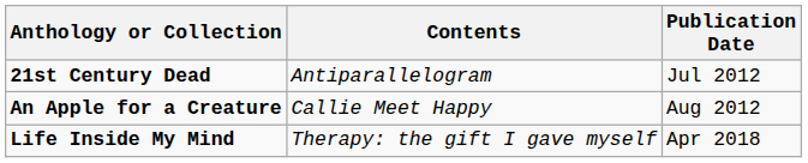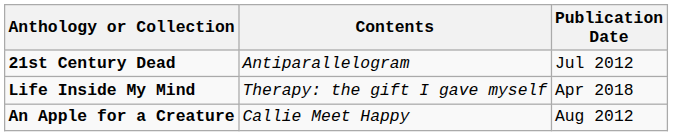rows swapped: An Apple for a Creature <-> Life Inside My Mind
